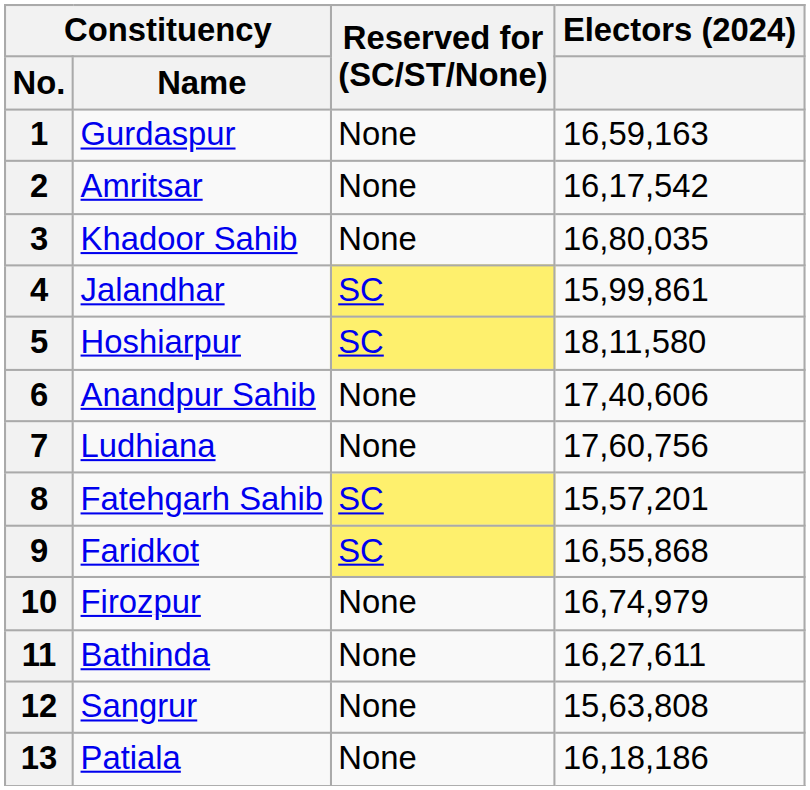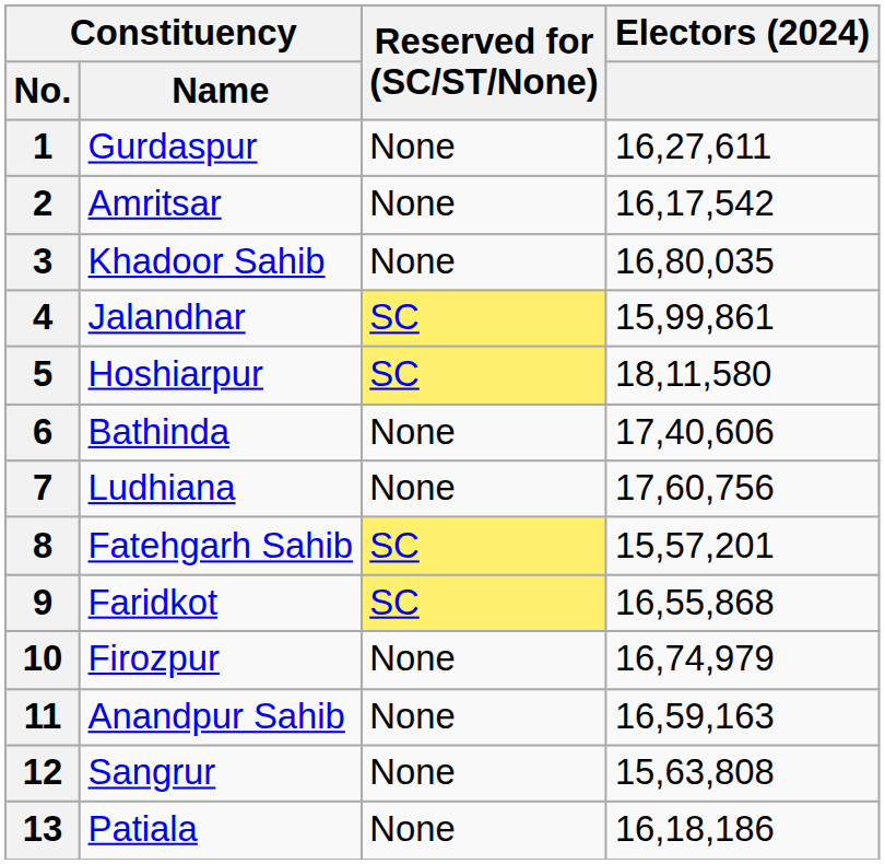1 | Electors (2024): 16,59,163 -> 16,27,611
6 | Constituency / Name: Anandpur Sahib -> Bathinda
11 | Constituency / Name: Bathinda -> Anandpur Sahib
11 | Electors (2024): 16,27,611 -> 16,59,163
